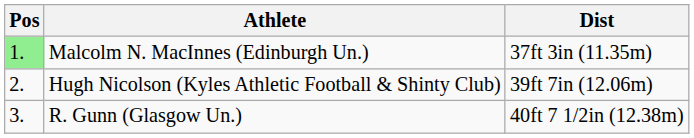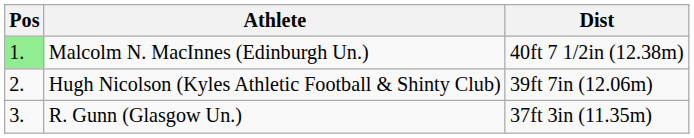Malcolm N. MacInnes (Edinburgh Un.) | Dist: 37ft 3in (11.35m) -> 40ft 7 1/2in (12.38m)
R. Gunn (Glasgow Un.) | Dist: 40ft 7 1/2in (12.38m) -> 37ft 3in (11.35m)
